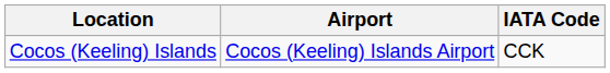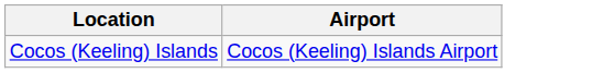- column: IATA Code | CCK
